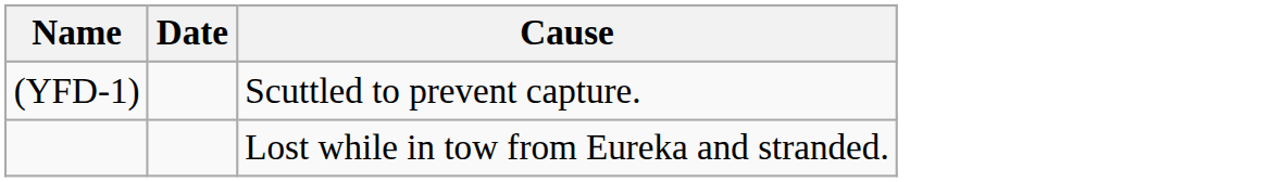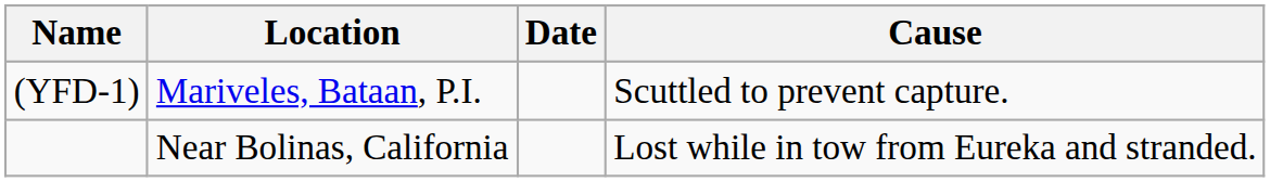+ column: Location | Mariveles, Bataan, P.I. | Near Bolinas, California
